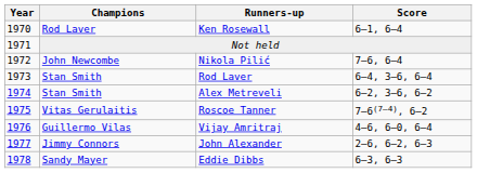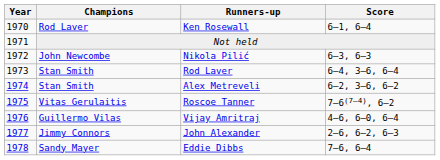Nikola Pilić | Score: 7–6, 6–4 -> 6–3, 6–3
Eddie Dibbs | Score: 6–3, 6–3 -> 7–6, 6–4
